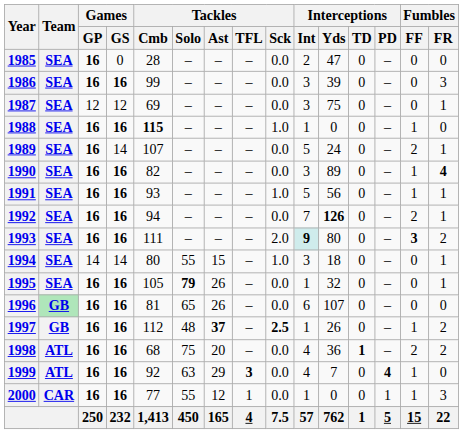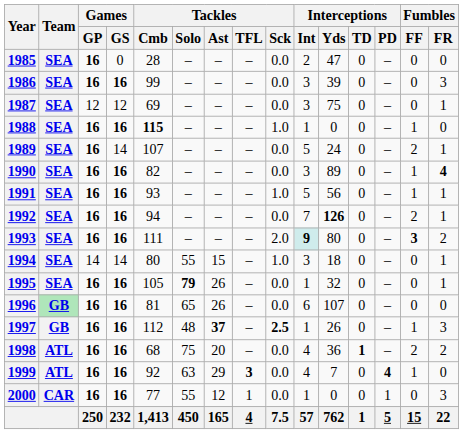1997 | Fumbles / FR: 2 -> 3
2000 | Fumbles / FF: 1 -> 0
